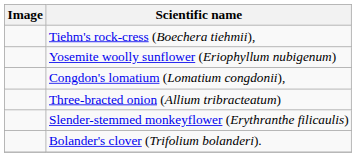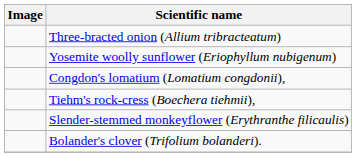rows swapped: Three-bracted onion (Allium tribracteatum) <-> Tiehm's rock-cress (Boechera tiehmii),
